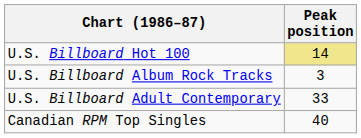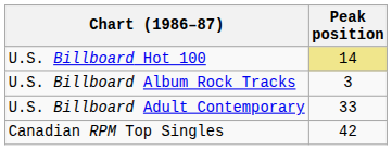Canadian RPM Top Singles | Peak position: 40 -> 42
